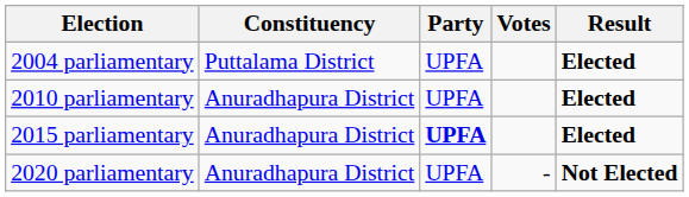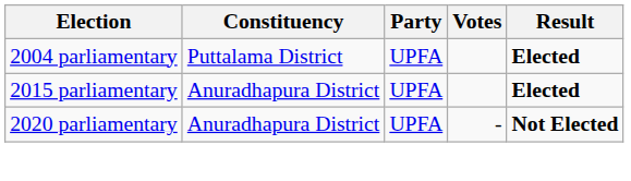- row: 2010 parliamentary | Anuradhapura District | UPFA | Elected
2015 parliamentary | Party: bold -> normal
